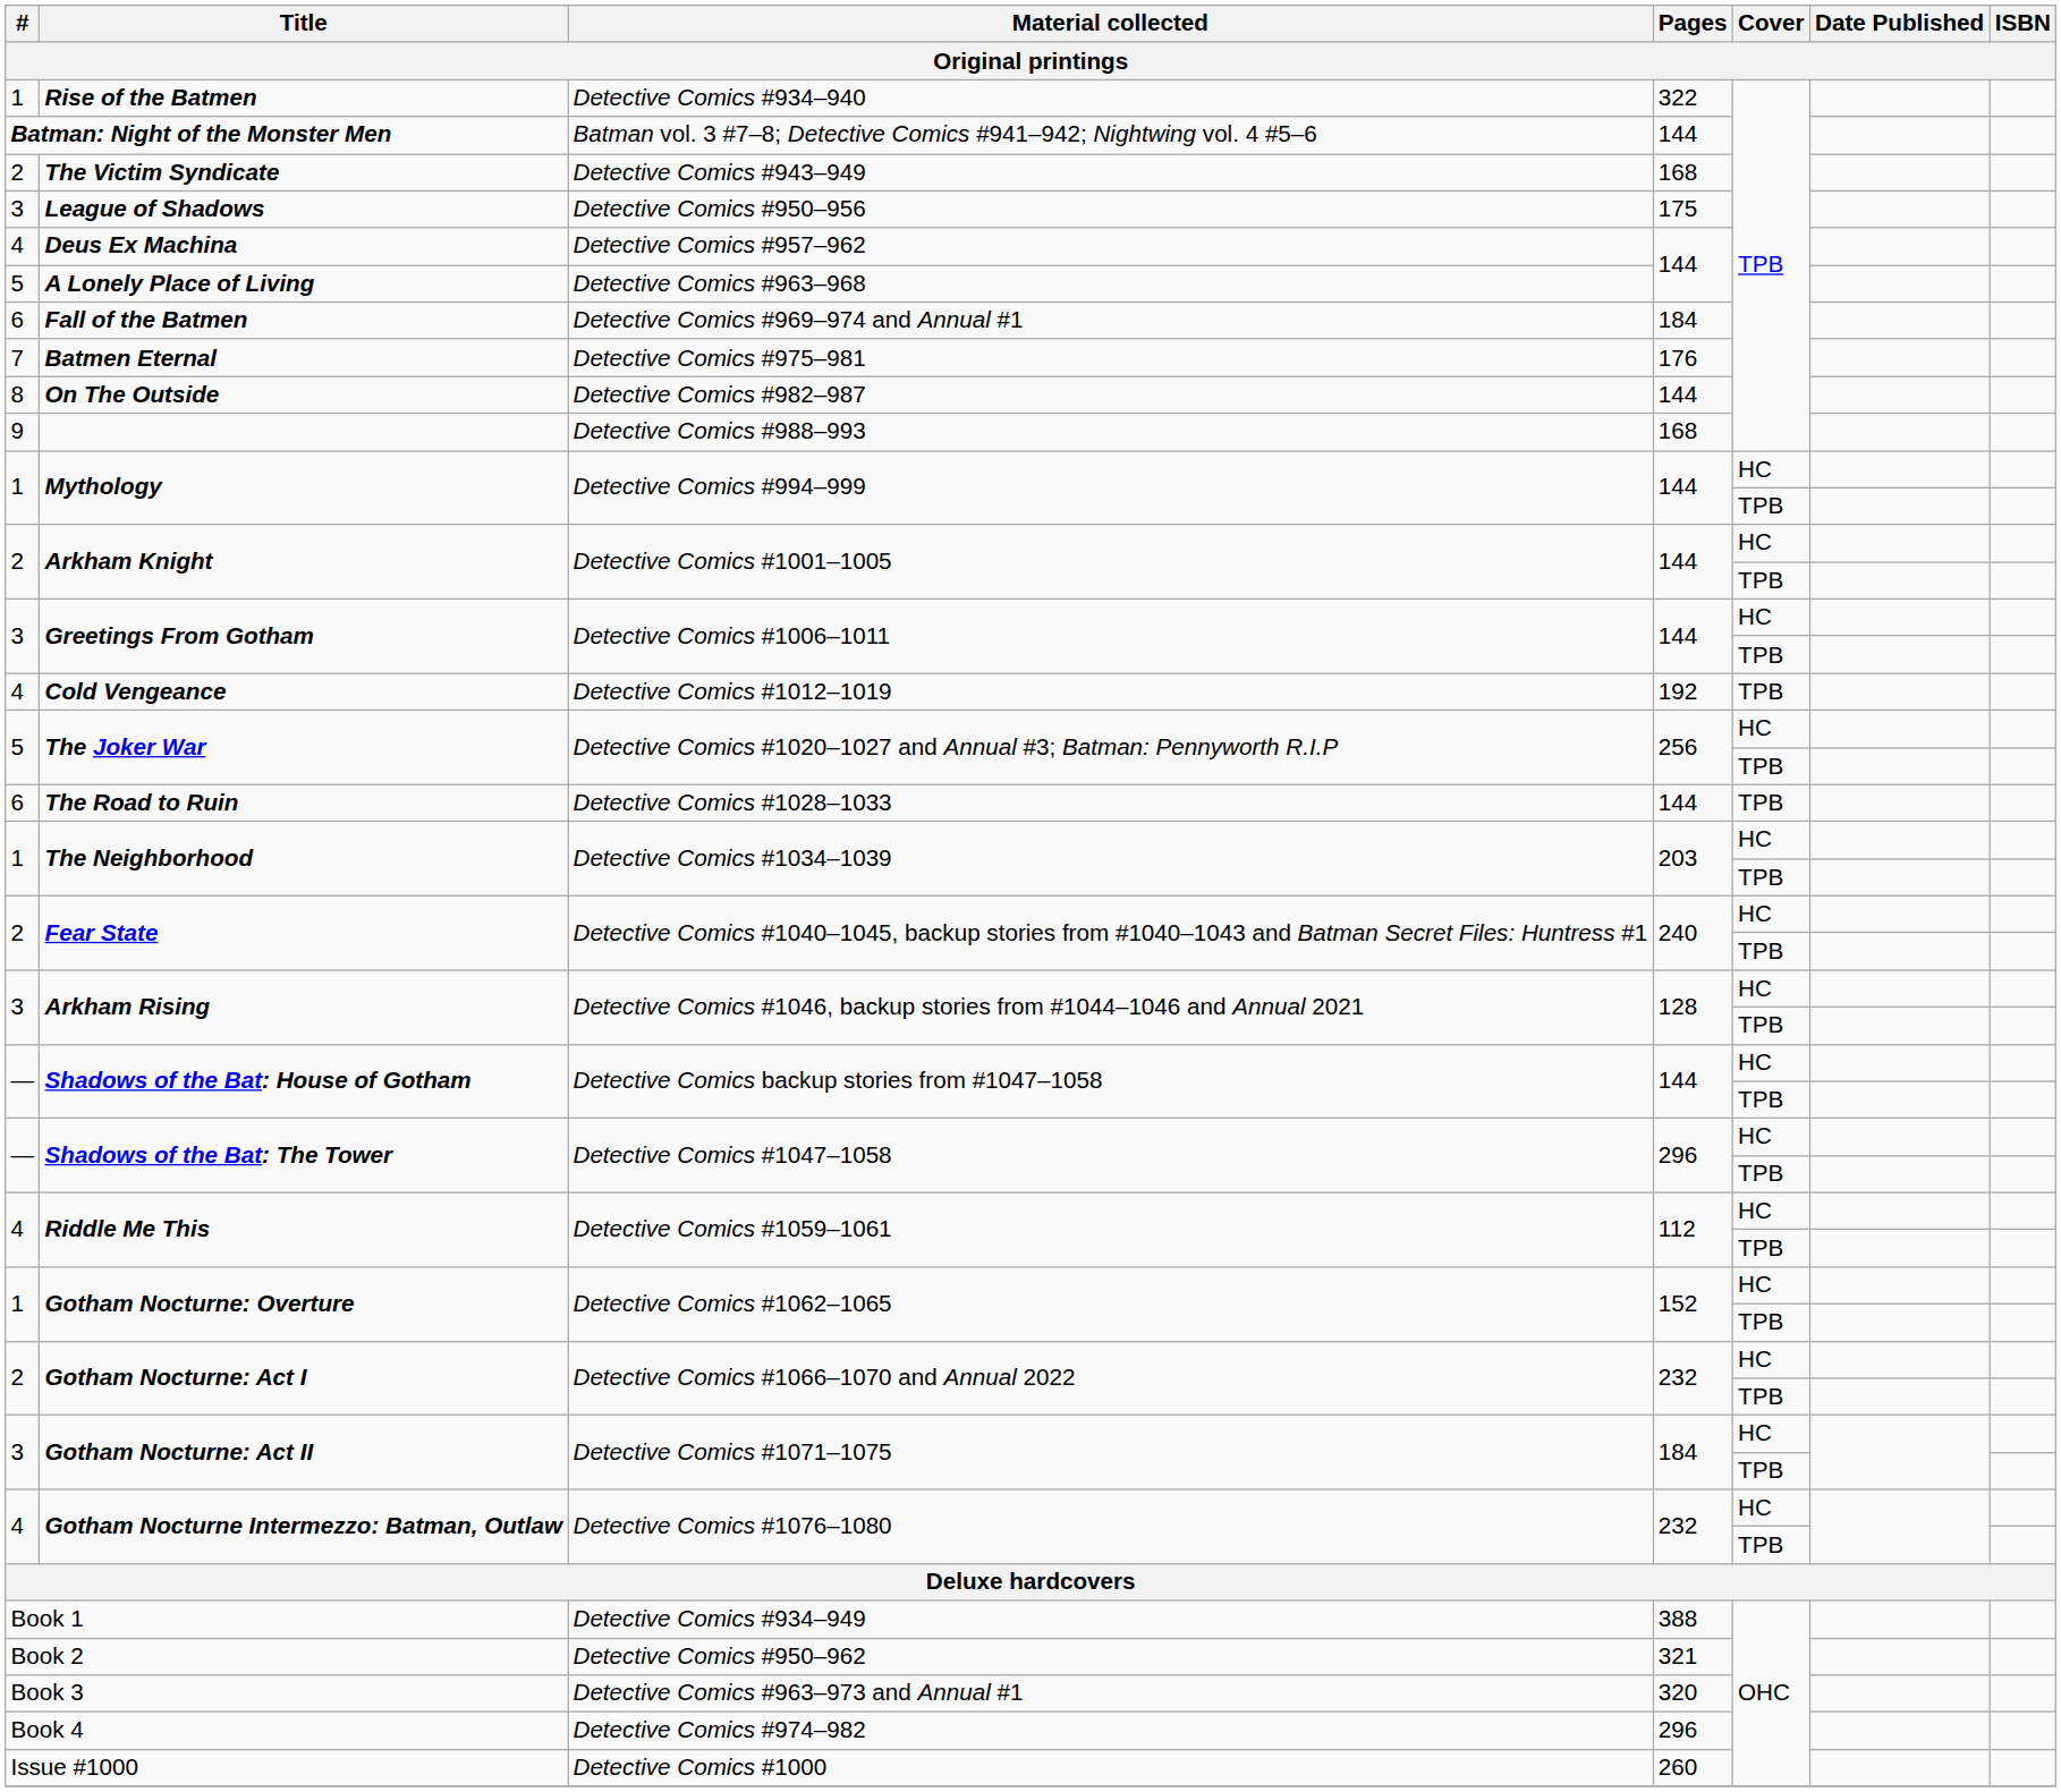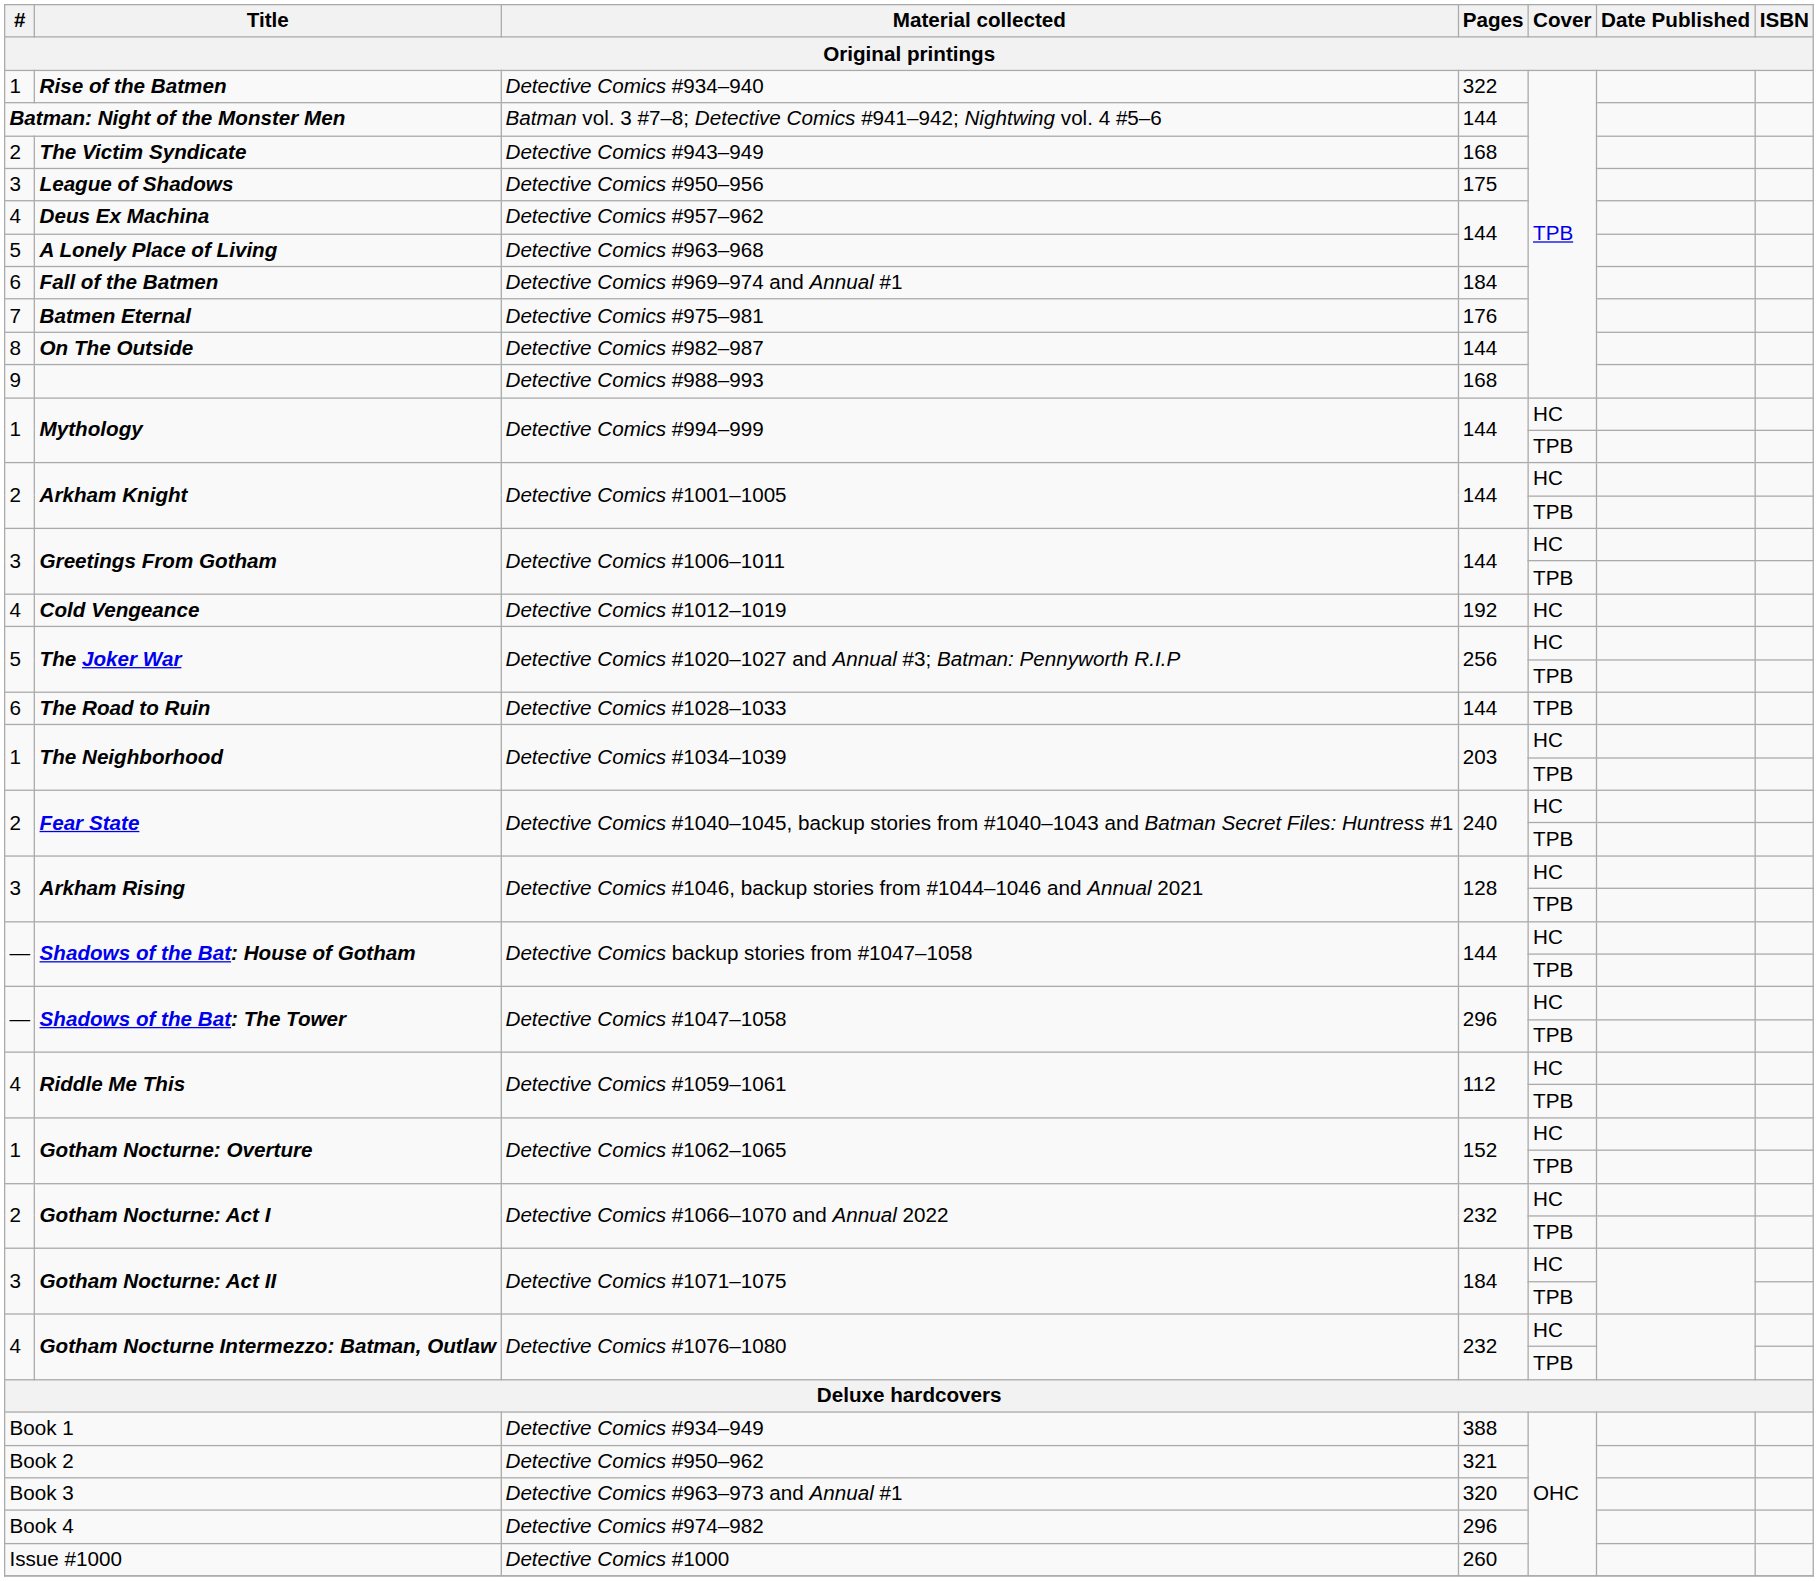Cold Vengeance | Cover: TPB -> HC
